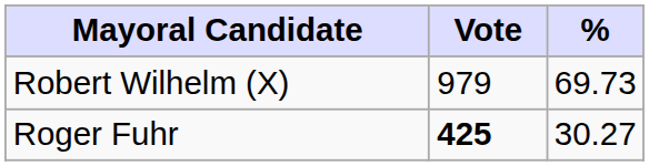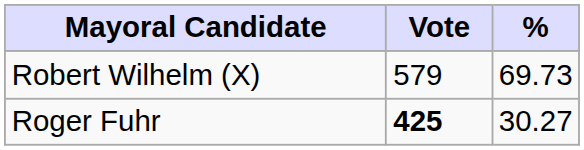Robert Wilhelm (X) | Vote: 979 -> 579
